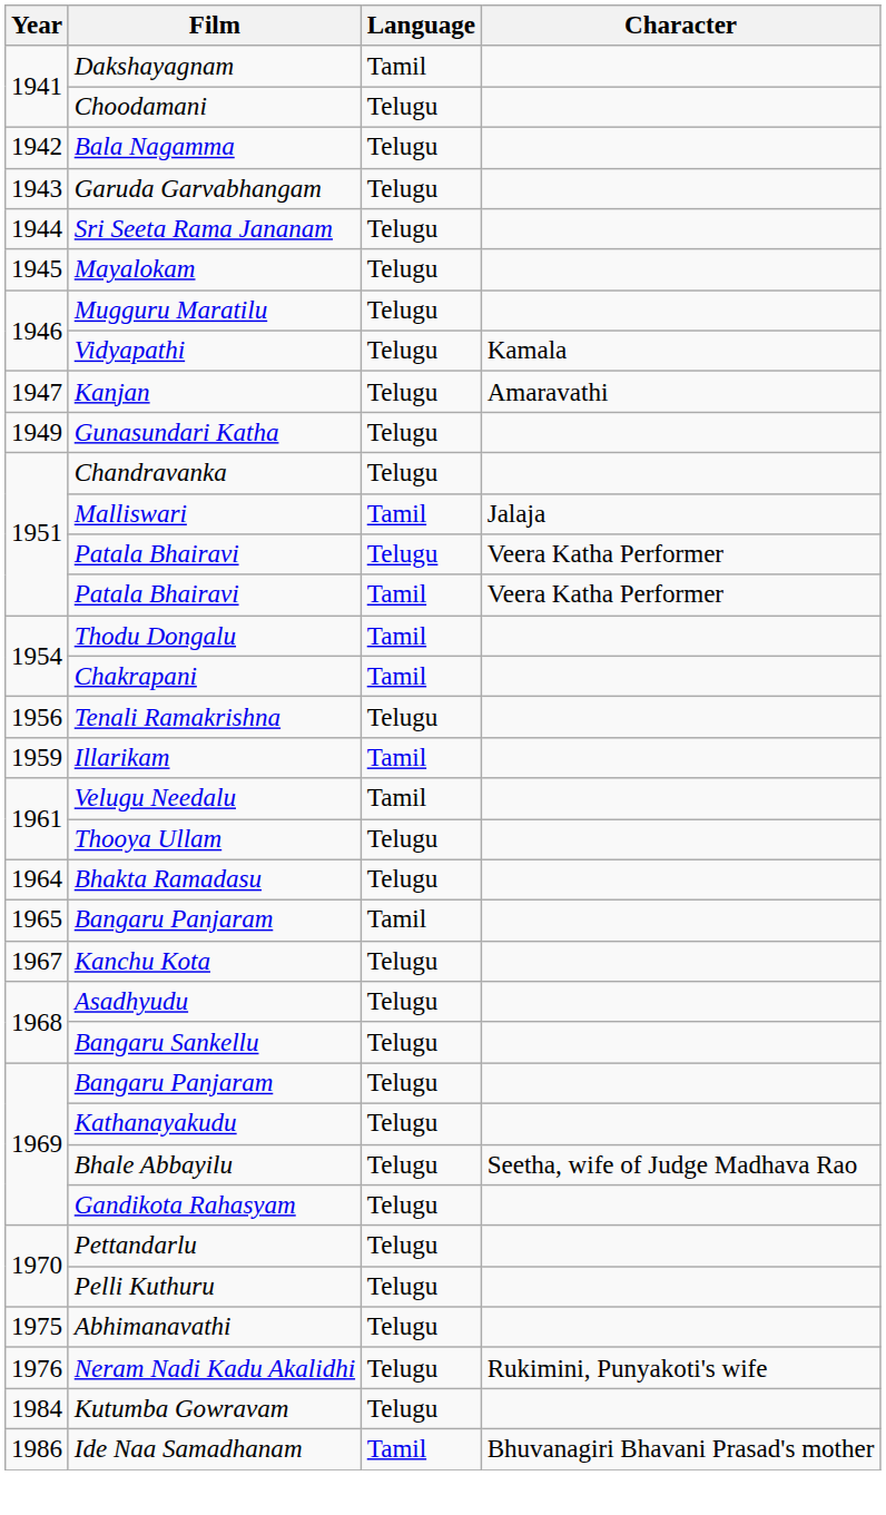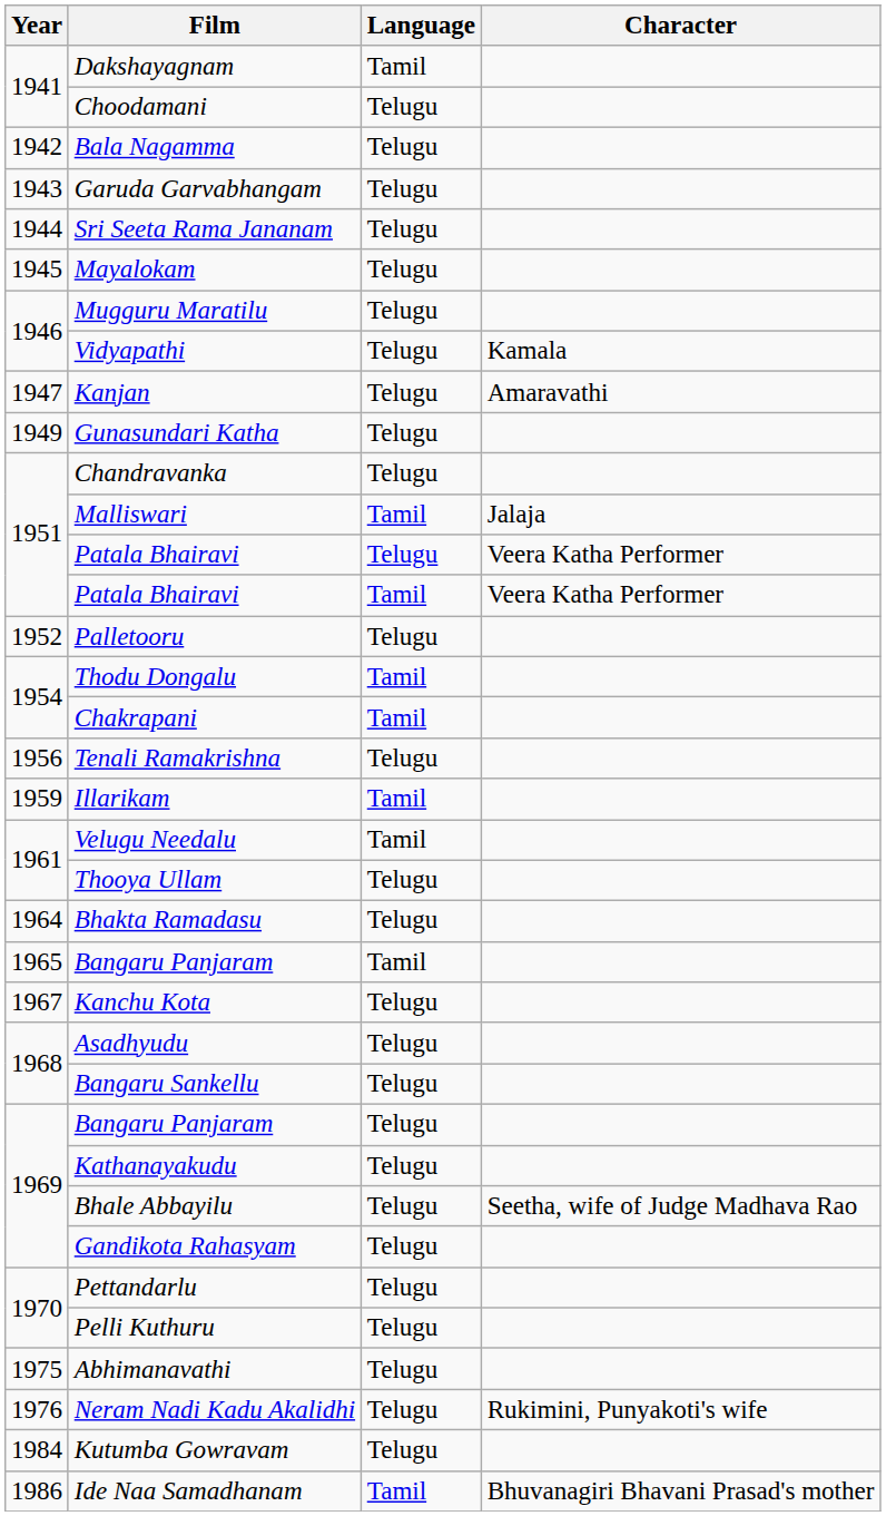+ row: 1952 | Palletooru | Telugu
